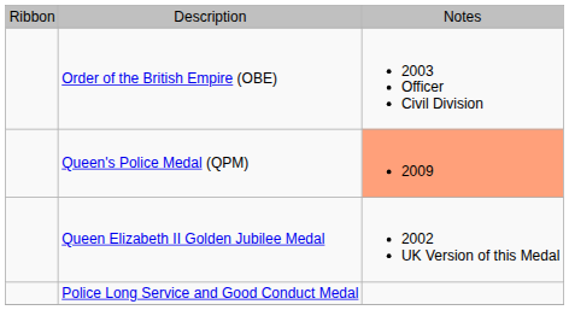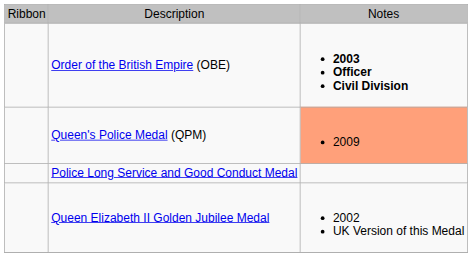Order of the British Empire (OBE) | column 3: normal -> bold
rows swapped: Queen Elizabeth II Golden Jubilee Medal <-> Police Long Service and Good Conduct Medal
